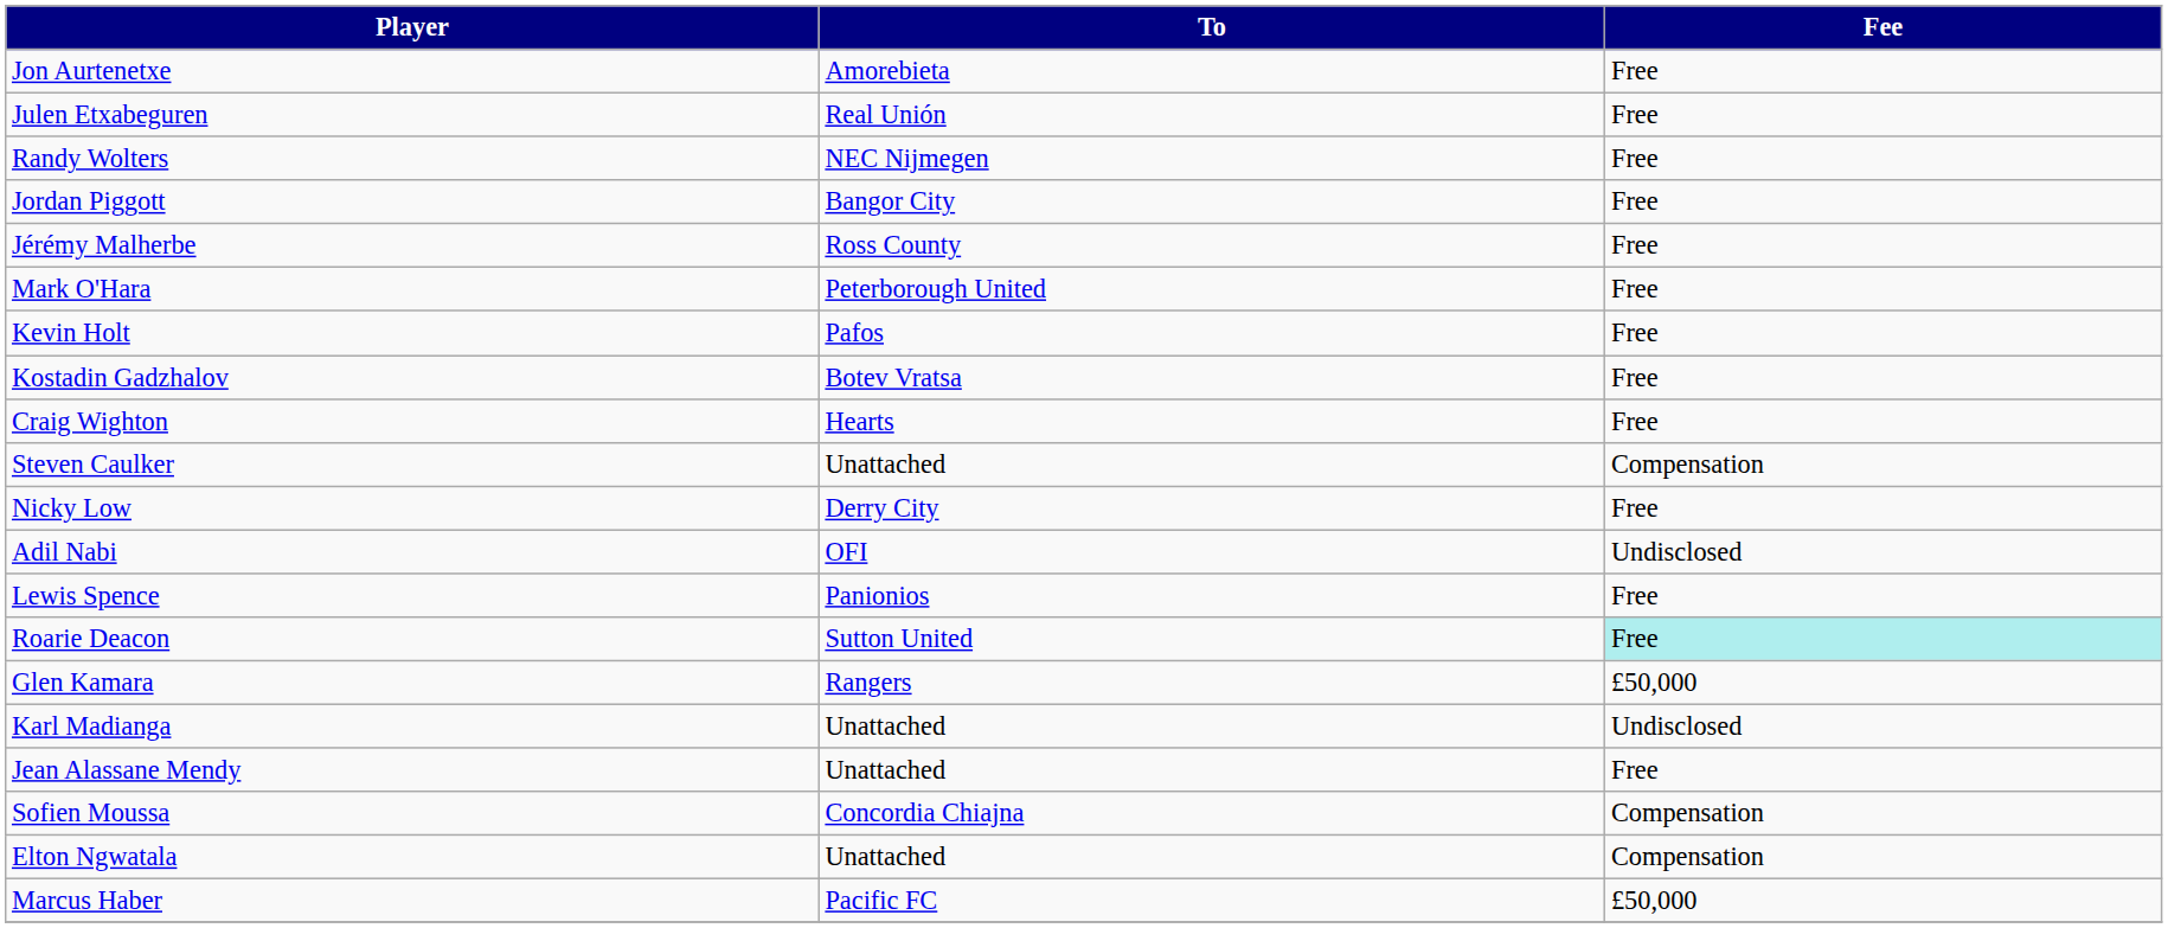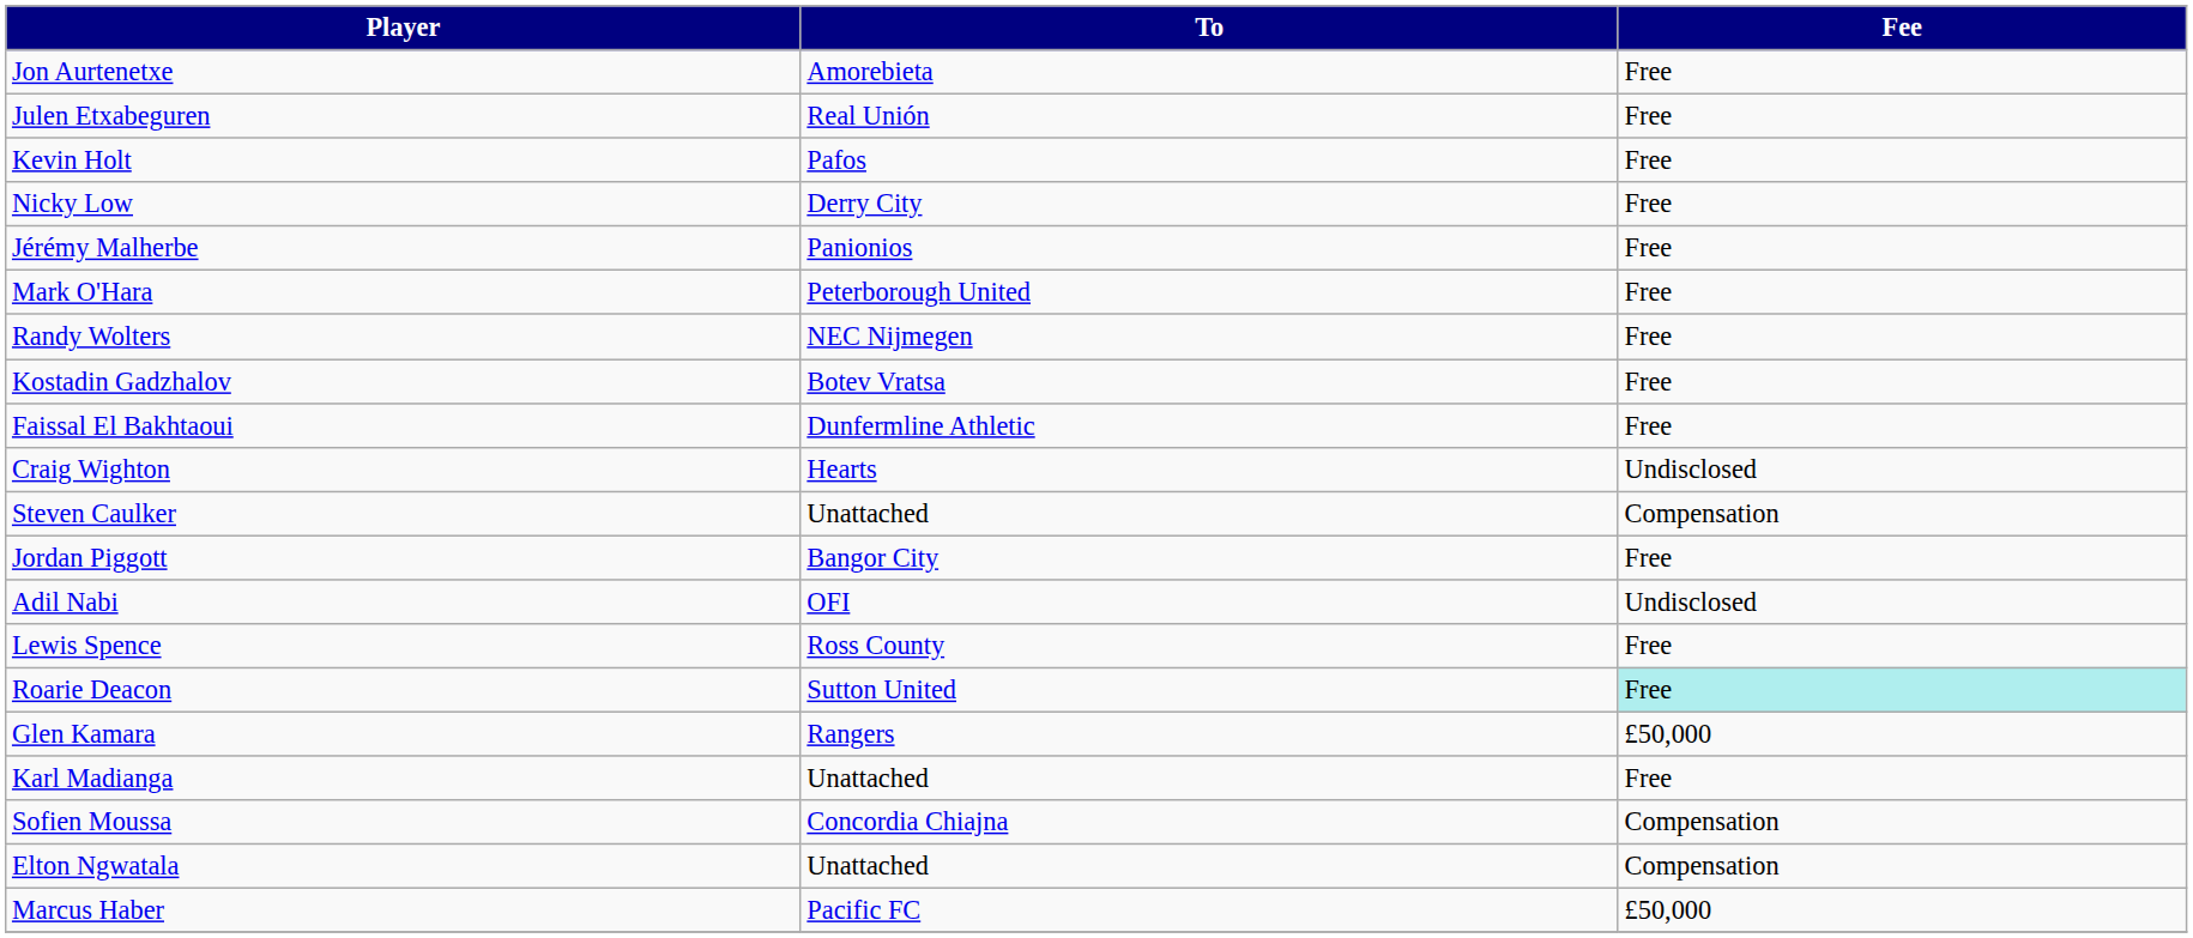rows swapped: Kevin Holt <-> Randy Wolters
rows swapped: Nicky Low <-> Jordan Piggott
Jérémy Malherbe | To: Ross County -> Panionios
+ row: Faissal El Bakhtaoui | Dunfermline Athletic | Free
Craig Wighton | Fee: Free -> Undisclosed
Lewis Spence | To: Panionios -> Ross County
Karl Madianga | Fee: Undisclosed -> Free
- row: Jean Alassane Mendy | Unattached | Free
